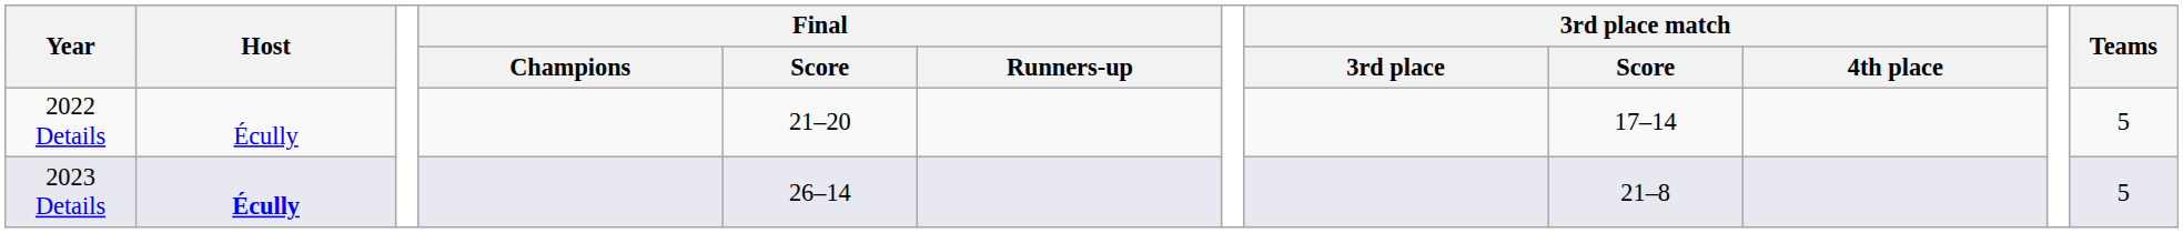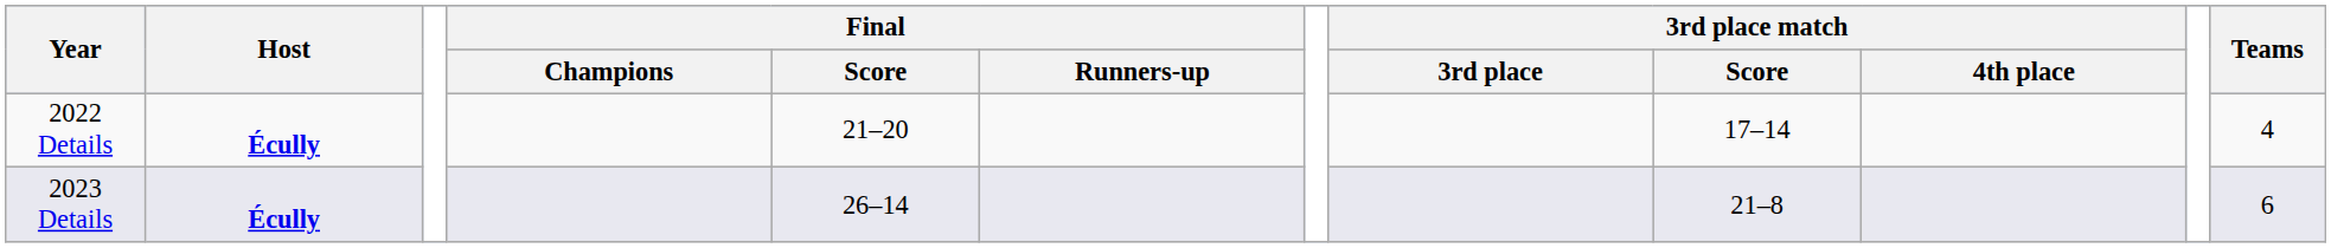2022 Details | Host: normal -> bold
2022 Details | Teams: 5 -> 4
2023 Details | Teams: 5 -> 6
